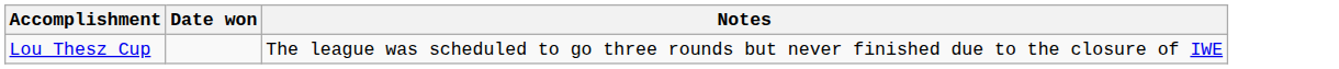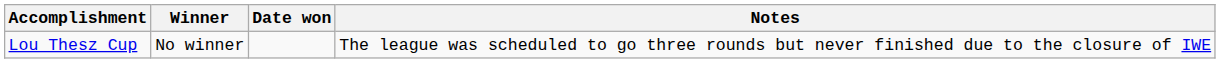+ column: Winner | No winner
